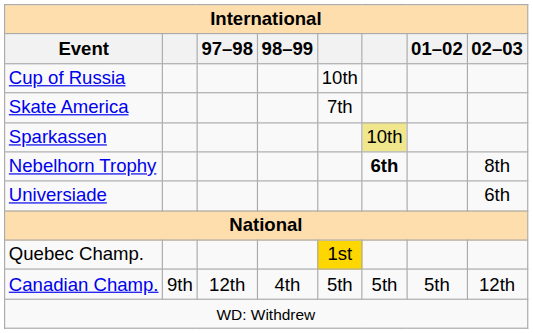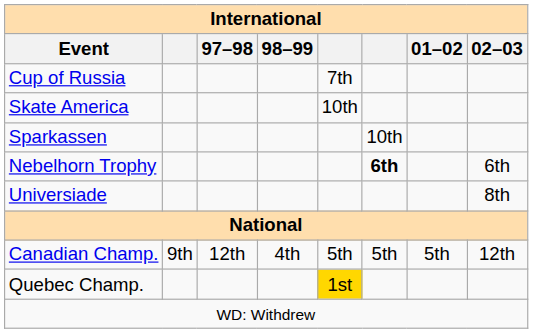Cup of Russia | column 5: 10th -> 7th
Skate America | column 5: 7th -> 10th
Sparkassen | column 6: khaki background -> no background
Nebelhorn Trophy | 02–03: 8th -> 6th
Universiade | 02–03: 6th -> 8th
rows swapped: Canadian Champ. <-> Quebec Champ.
